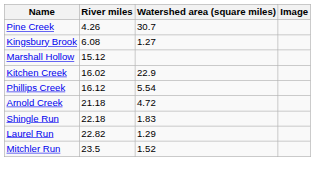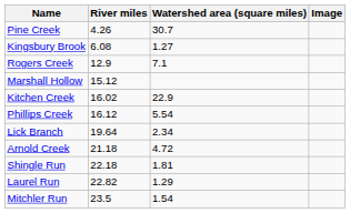+ row: Rogers Creek | 12.9 | 7.1
+ row: Lick Branch | 19.64 | 2.34
Shingle Run | Watershed area (square miles): 1.83 -> 1.81
Mitchler Run | Watershed area (square miles): 1.52 -> 1.54
